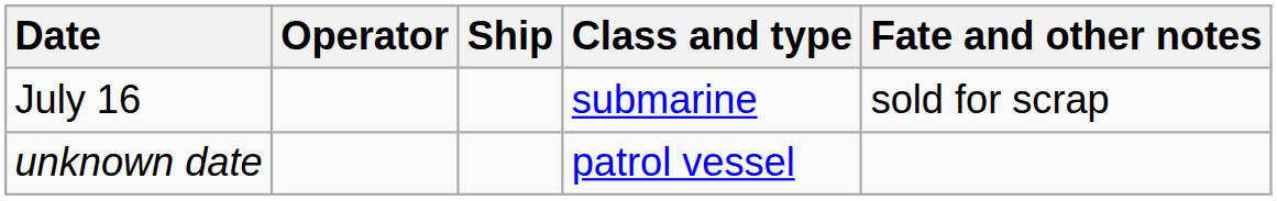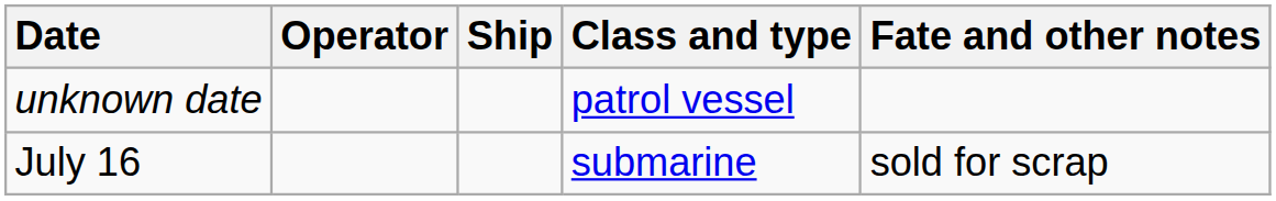rows swapped: July 16 <-> unknown date
